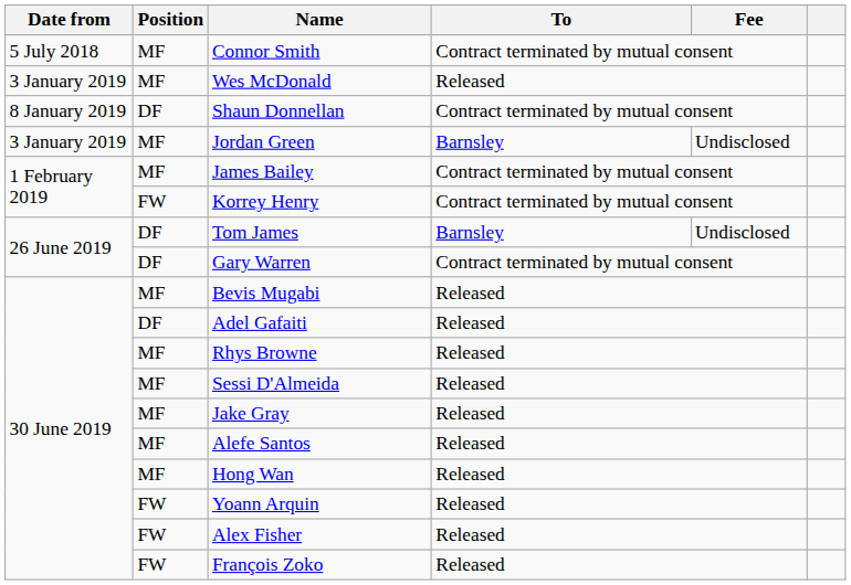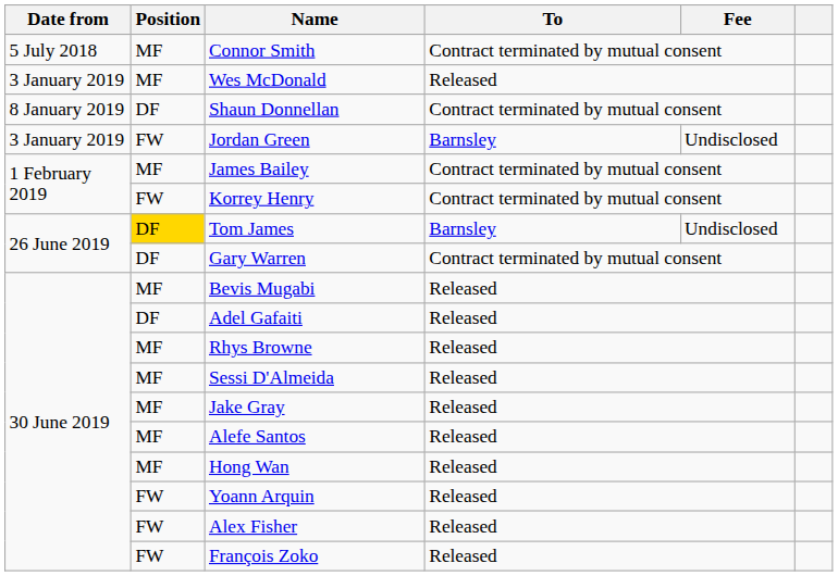Jordan Green | Position: MF -> FW
Tom James | Position: no background -> gold background
